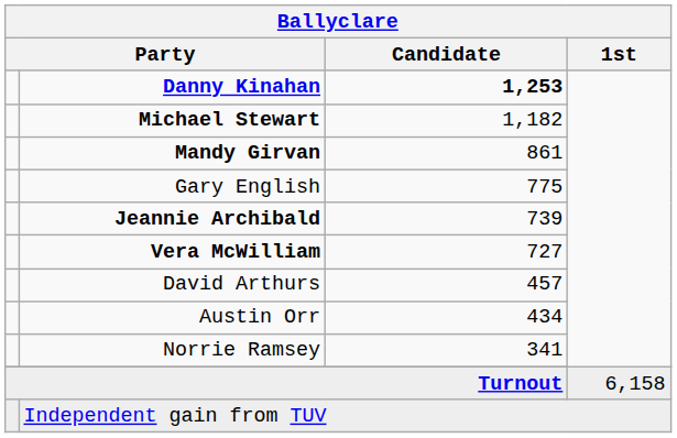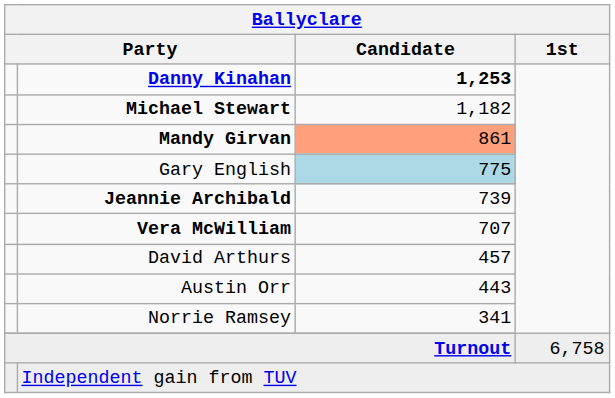Mandy Girvan | Ballyclare / Candidate: no background -> lightsalmon background
Gary English | Ballyclare / Candidate: no background -> lightblue background
Vera McWilliam | Ballyclare / Candidate: 727 -> 707
Austin Orr | Ballyclare / Candidate: 434 -> 443
Turnout | Ballyclare / 1st: 6,158 -> 6,758
